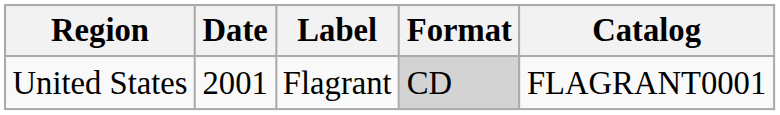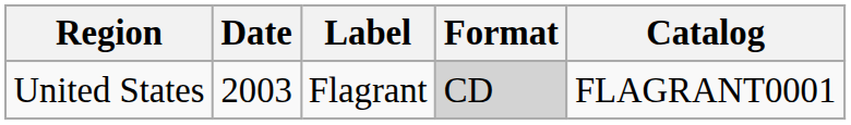United States | Date: 2001 -> 2003
